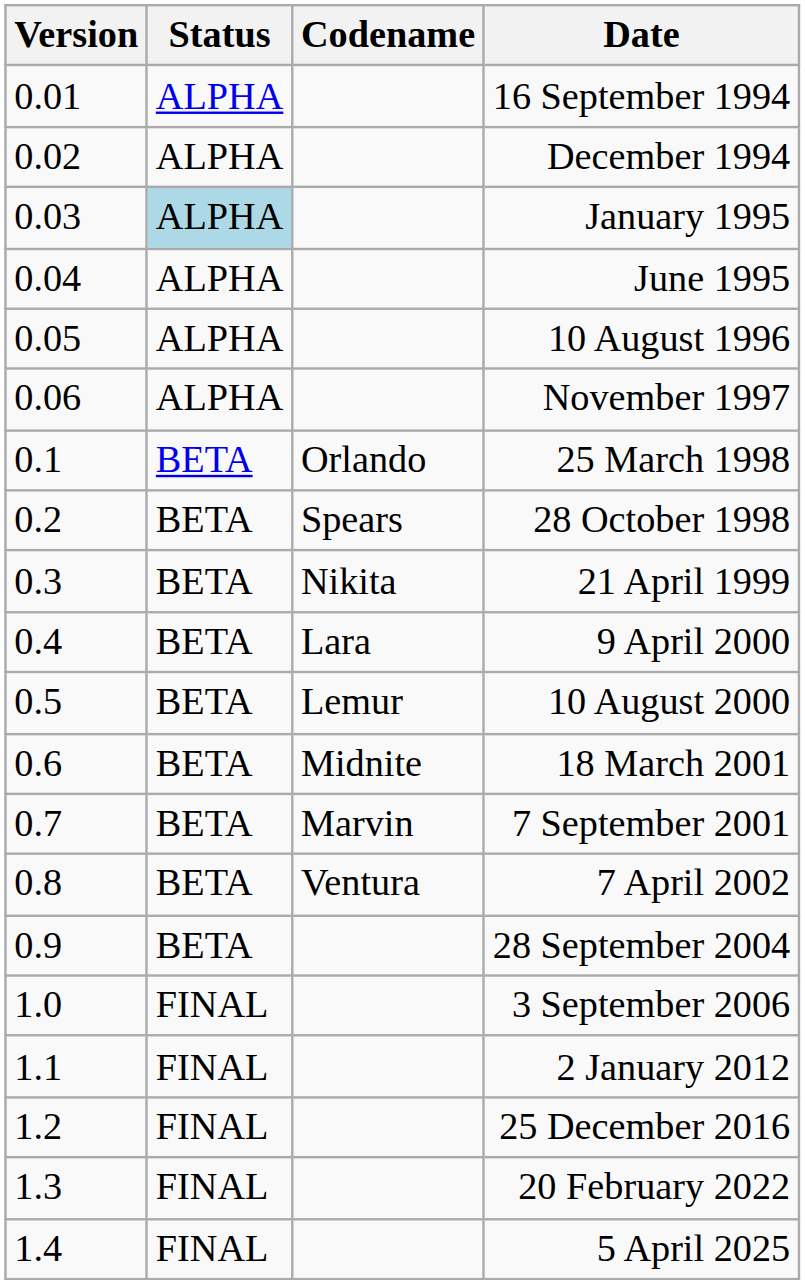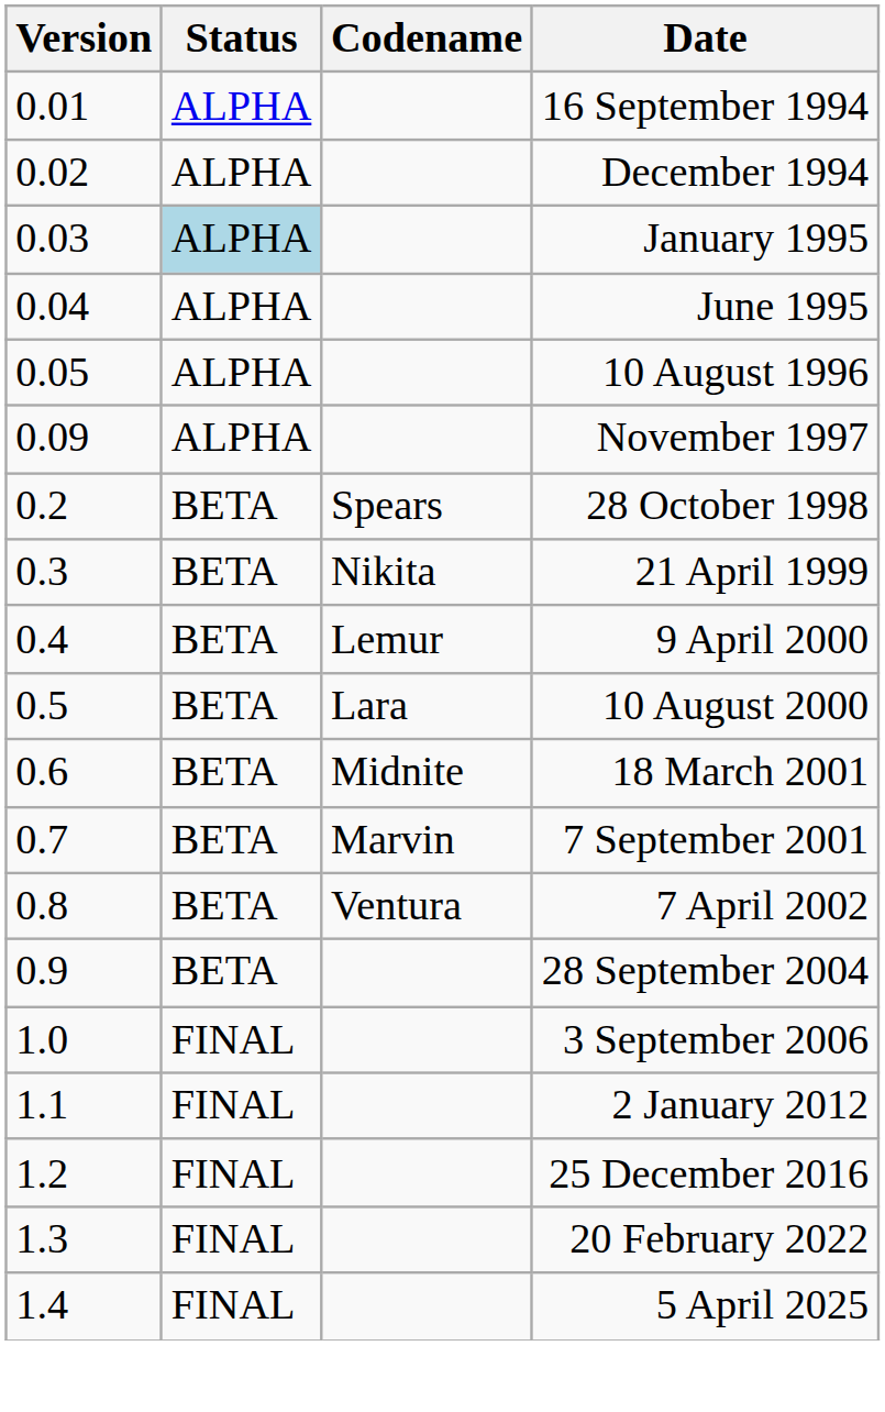November 1997 | Version: 0.06 -> 0.09
- row: 0.1 | BETA | Orlando | 25 March 1998
9 April 2000 | Codename: Lara -> Lemur
10 August 2000 | Codename: Lemur -> Lara
